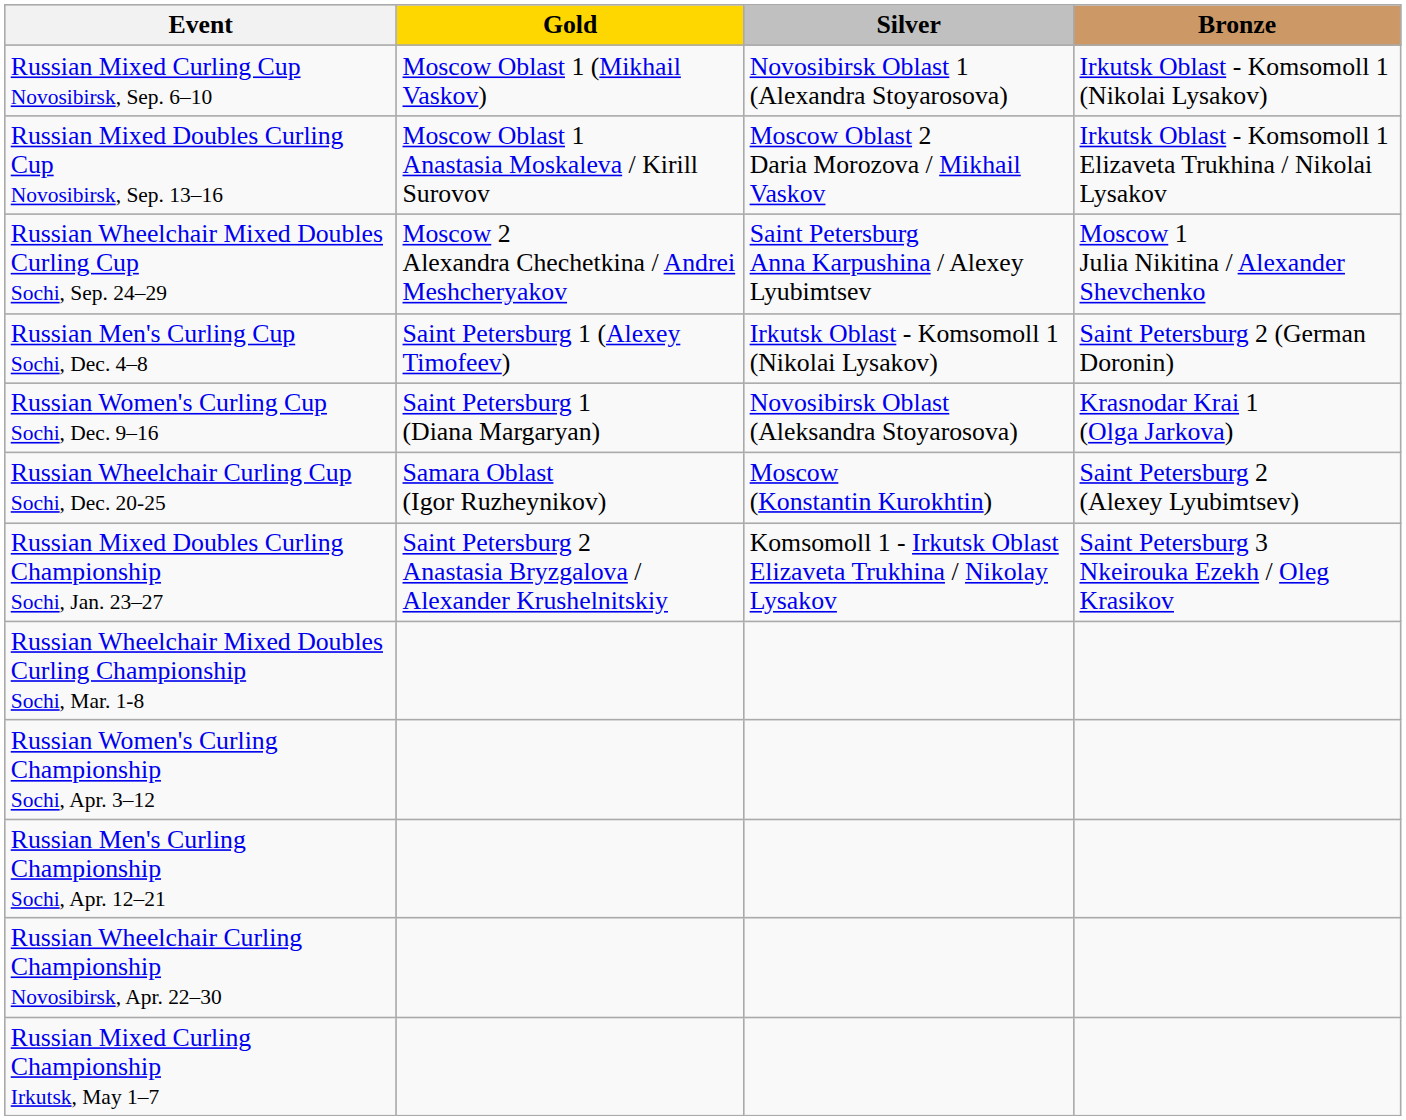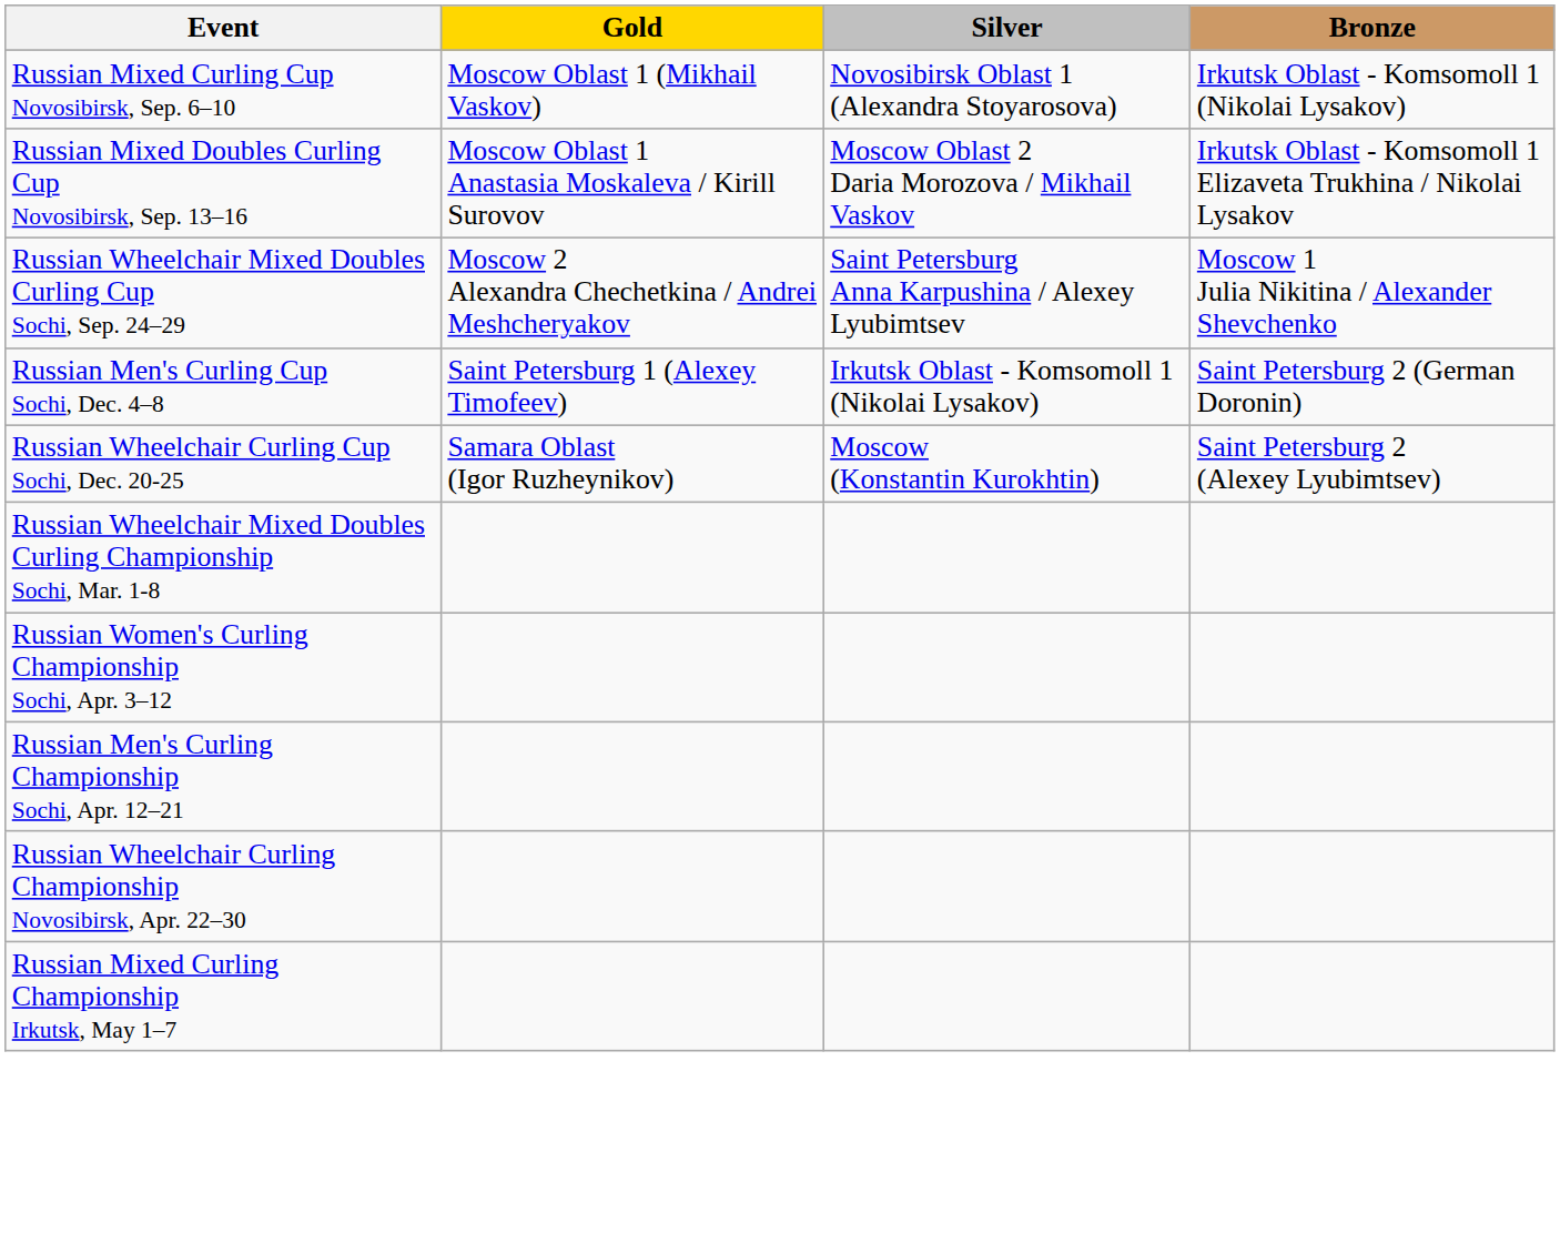- row: Russian Women's Curling Cup Sochi, Dec. 9–16 | Saint Petersburg 1 (Diana Margaryan) | Novosibirsk Oblast (Aleksandra Stoyarosova) | Krasnodar Krai 1 (Olga Jarkova)
- row: Russian Mixed Doubles Curling Championship Sochi, Jan. 23–27 | Saint Petersburg 2 Anastasia Bryzgalova / Alexander Krushelnitskiy | Komsomoll 1 - Irkutsk Oblast Elizaveta Trukhina / Nikolay Lysakov | Saint Petersburg 3 Nkeirouka Ezekh / Oleg Krasikov
